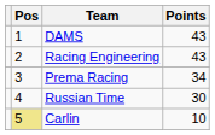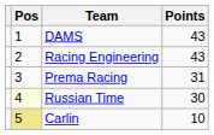Prema Racing | Points: 34 -> 31
Russian Time | Pos: no background -> lightyellow background
